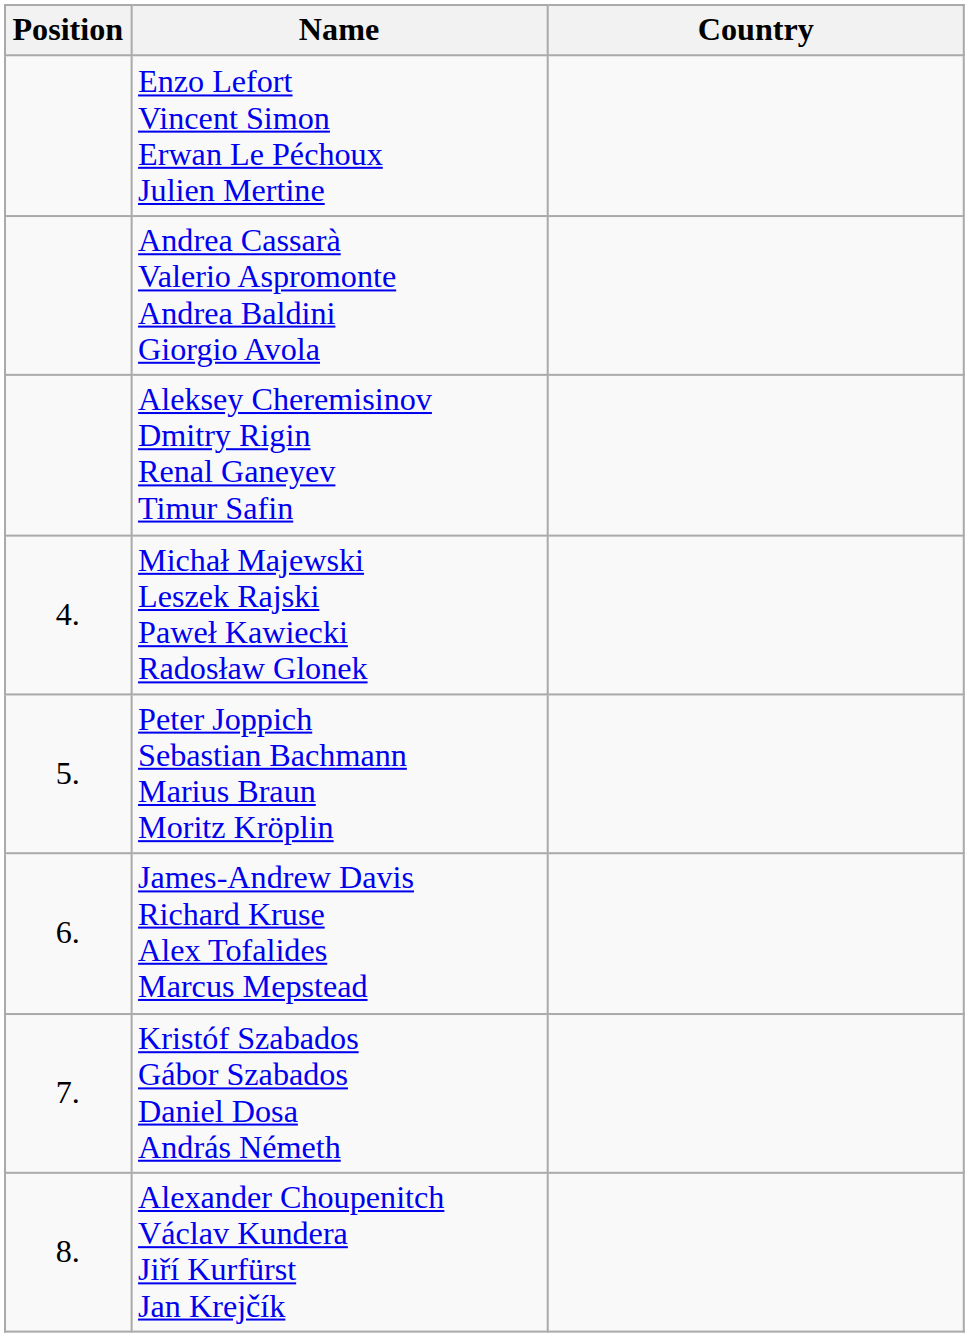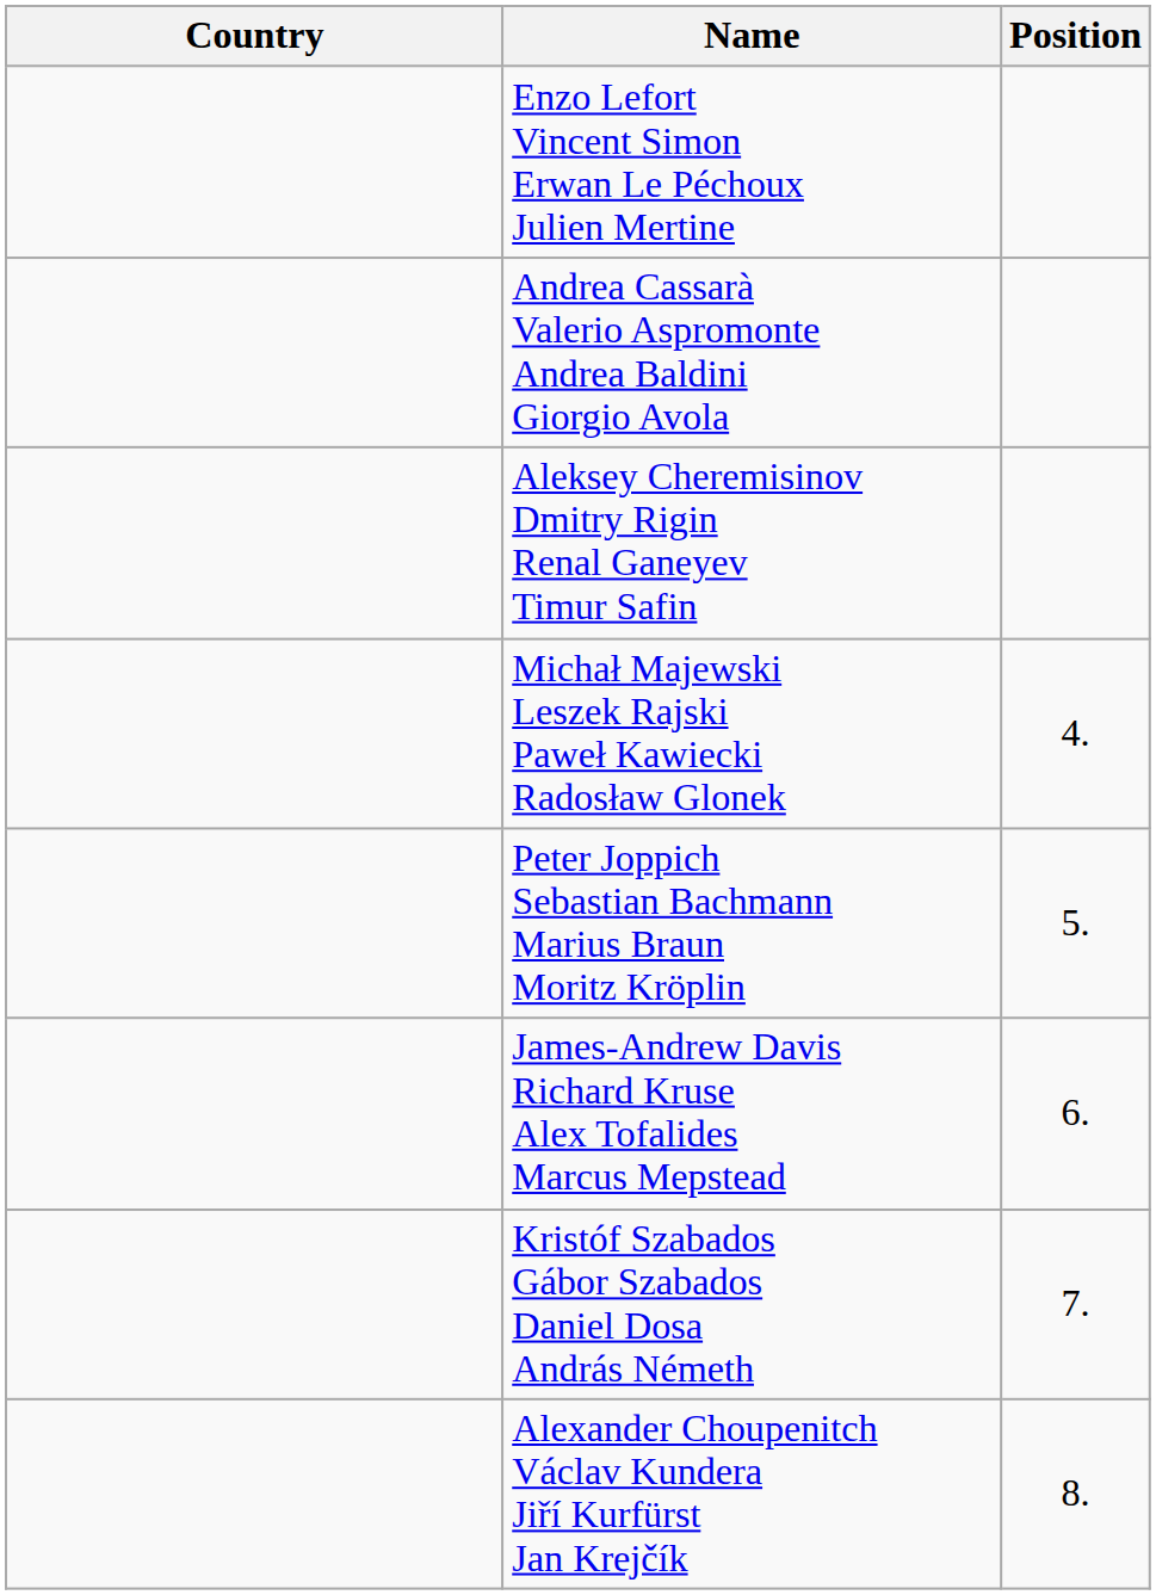columns swapped: Position <-> Country
